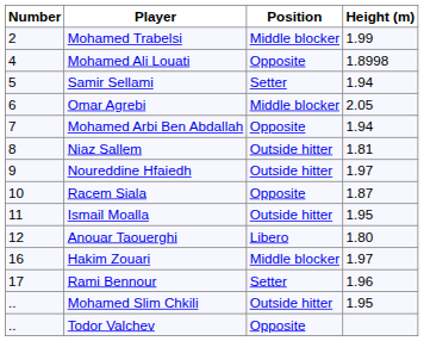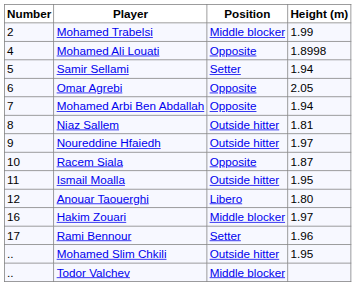Omar Agrebi | Position: Middle blocker -> Opposite
Todor Valchev | Position: Opposite -> Middle blocker
